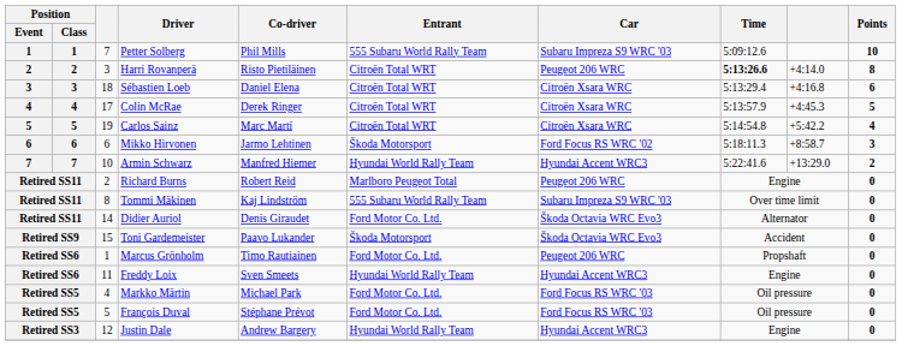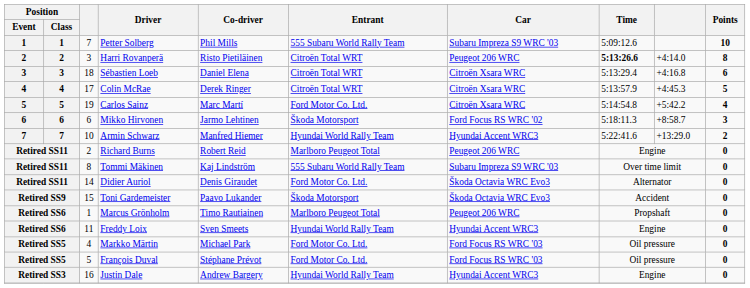Carlos Sainz | Entrant: Citroën Total WRT -> Ford Motor Co. Ltd.
Marcus Grönholm | Entrant: Ford Motor Co. Ltd. -> Marlboro Peugeot Total
Justin Dale | column 3: 12 -> 16
